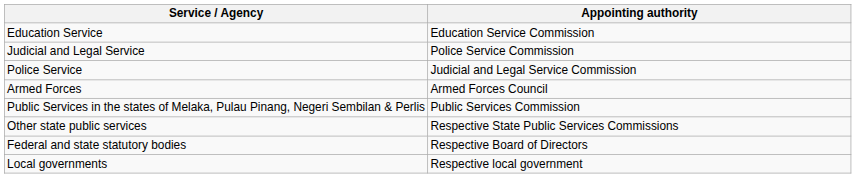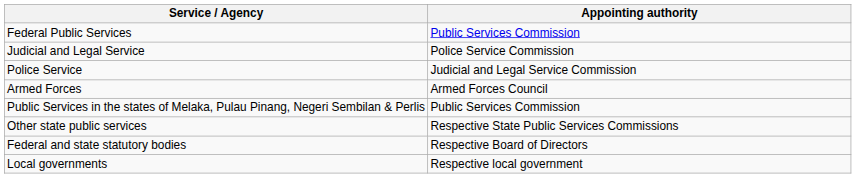+ row: Federal Public Services | Public Services Commission
- row: Education Service | Education Service Commission
